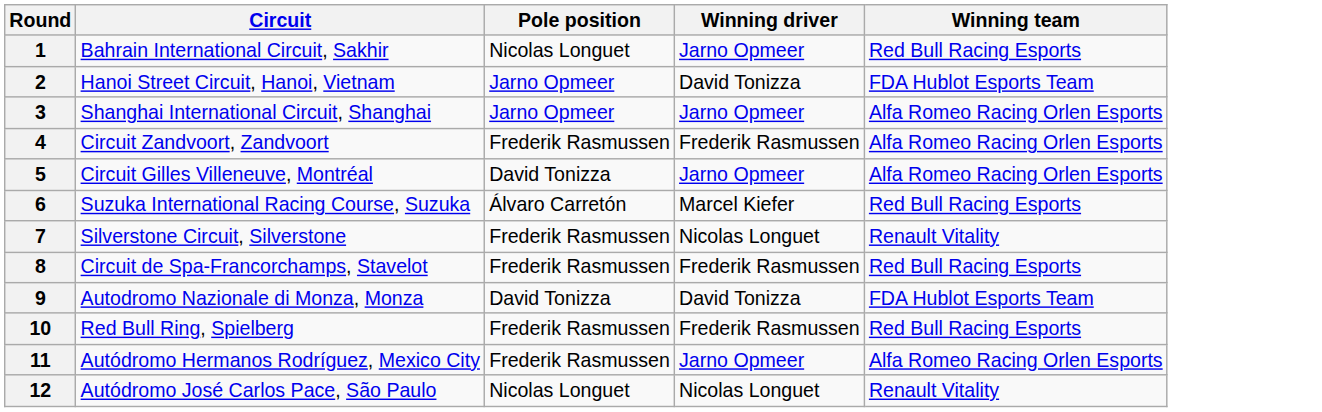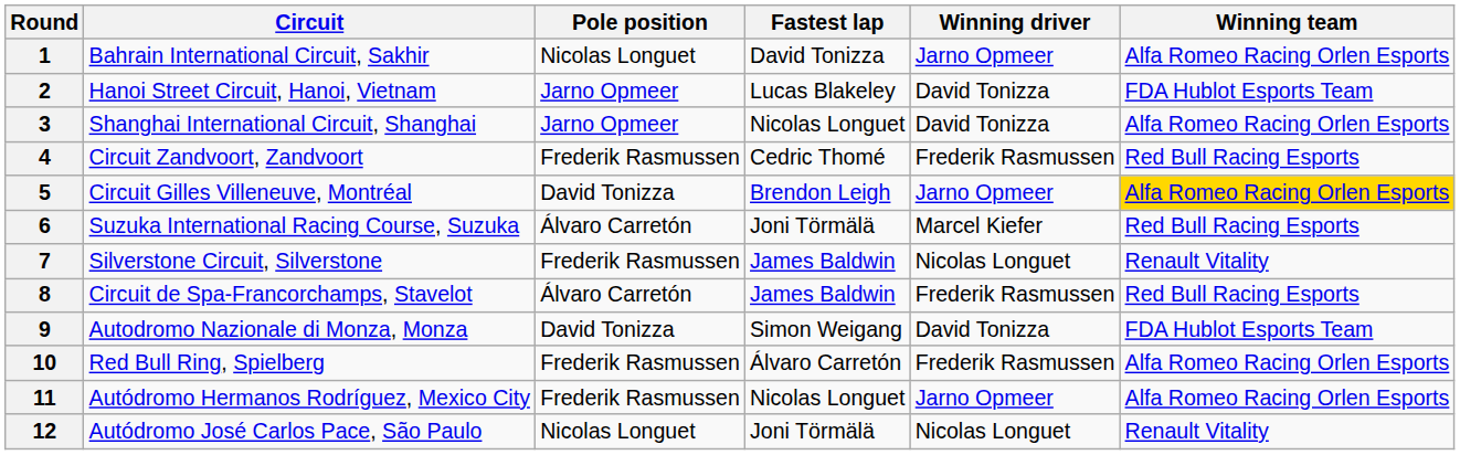+ column: Fastest lap | David Tonizza | Lucas Blakeley | Nicolas Longuet | Cedric Thomé | Brendon Leigh | Joni Törmälä | James Baldwin | James Baldwin | Simon Weigang | Álvaro Carretón | Nicolas Longuet | Joni Törmälä
1 | Winning team: Red Bull Racing Esports -> Alfa Romeo Racing Orlen Esports
3 | Winning driver: Jarno Opmeer -> David Tonizza
4 | Winning team: Alfa Romeo Racing Orlen Esports -> Red Bull Racing Esports
5 | Winning team: no background -> gold background
8 | Pole position: Frederik Rasmussen -> Álvaro Carretón
10 | Winning team: Red Bull Racing Esports -> Alfa Romeo Racing Orlen Esports
